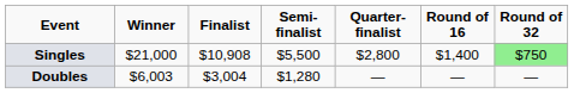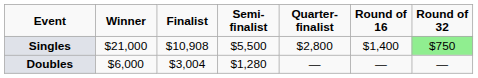Doubles | Winner: $6,003 -> $6,000
